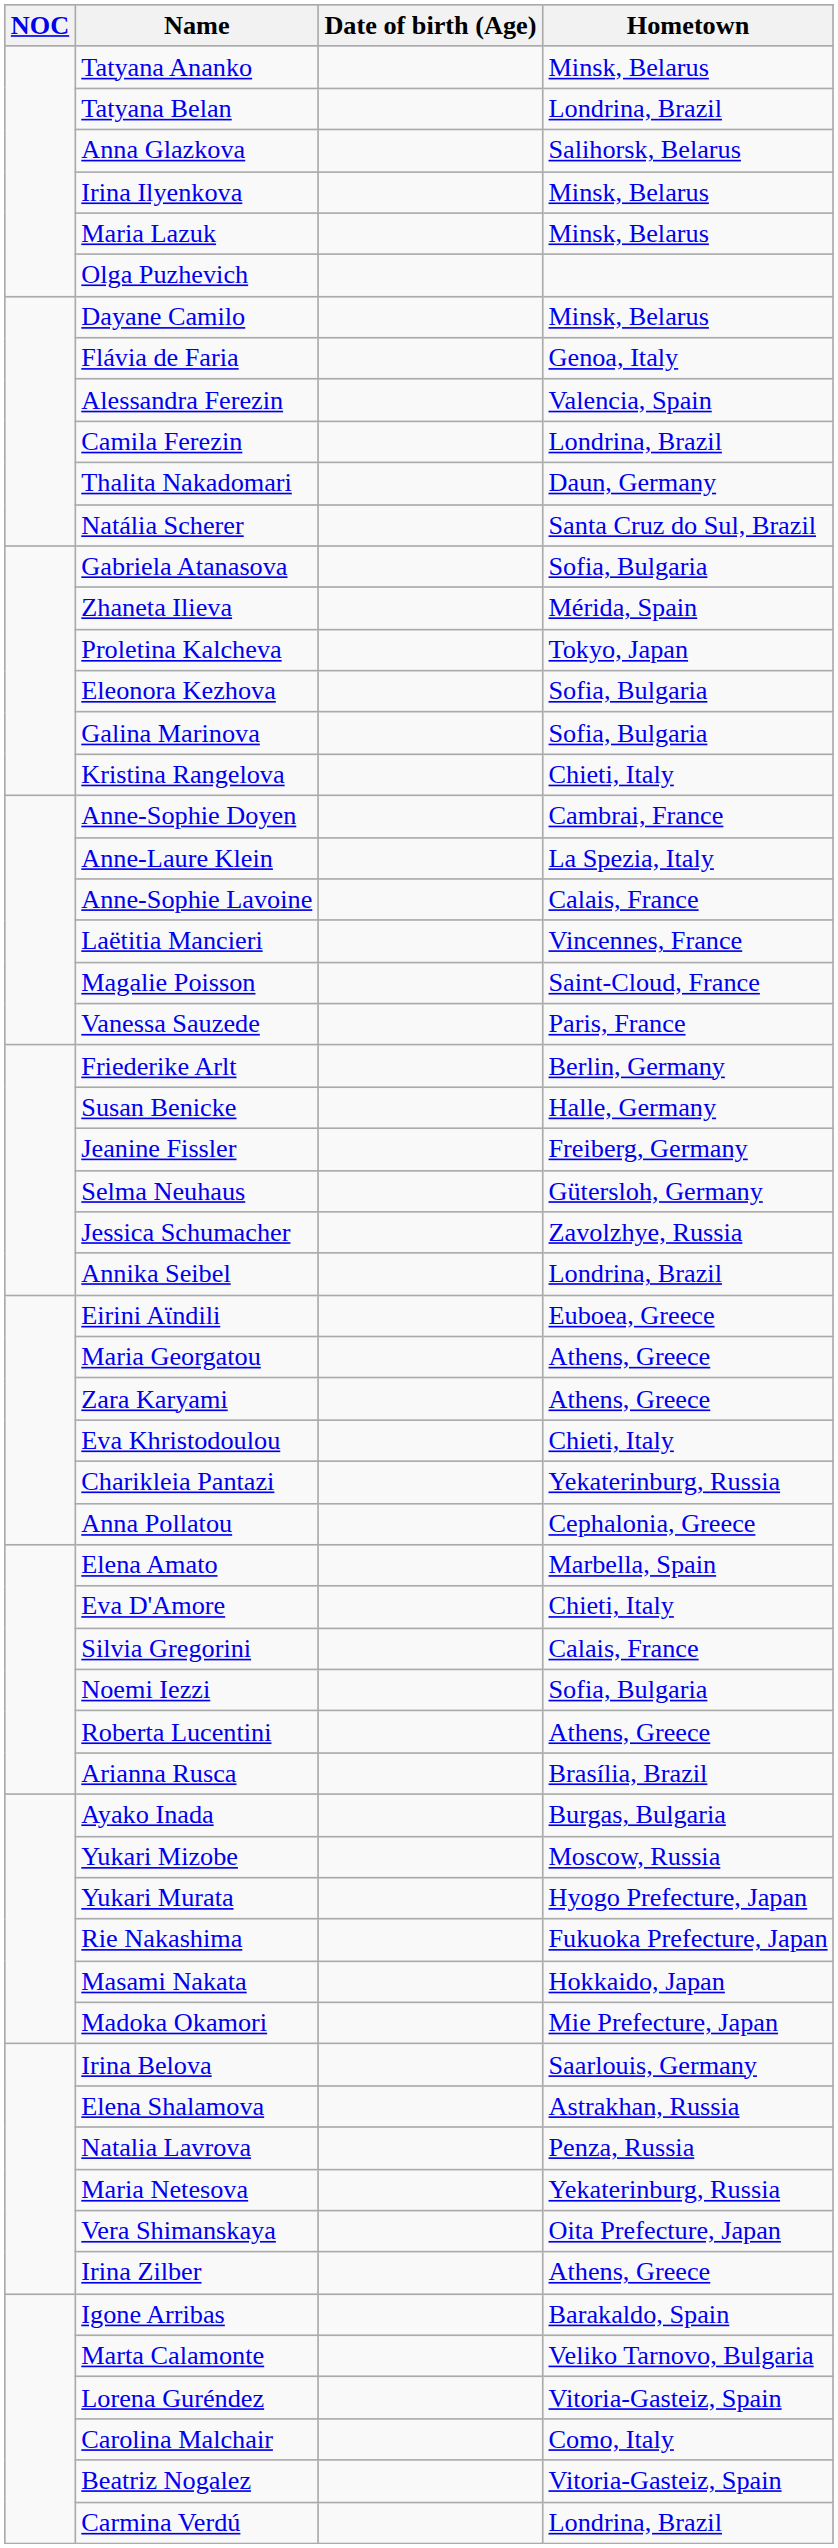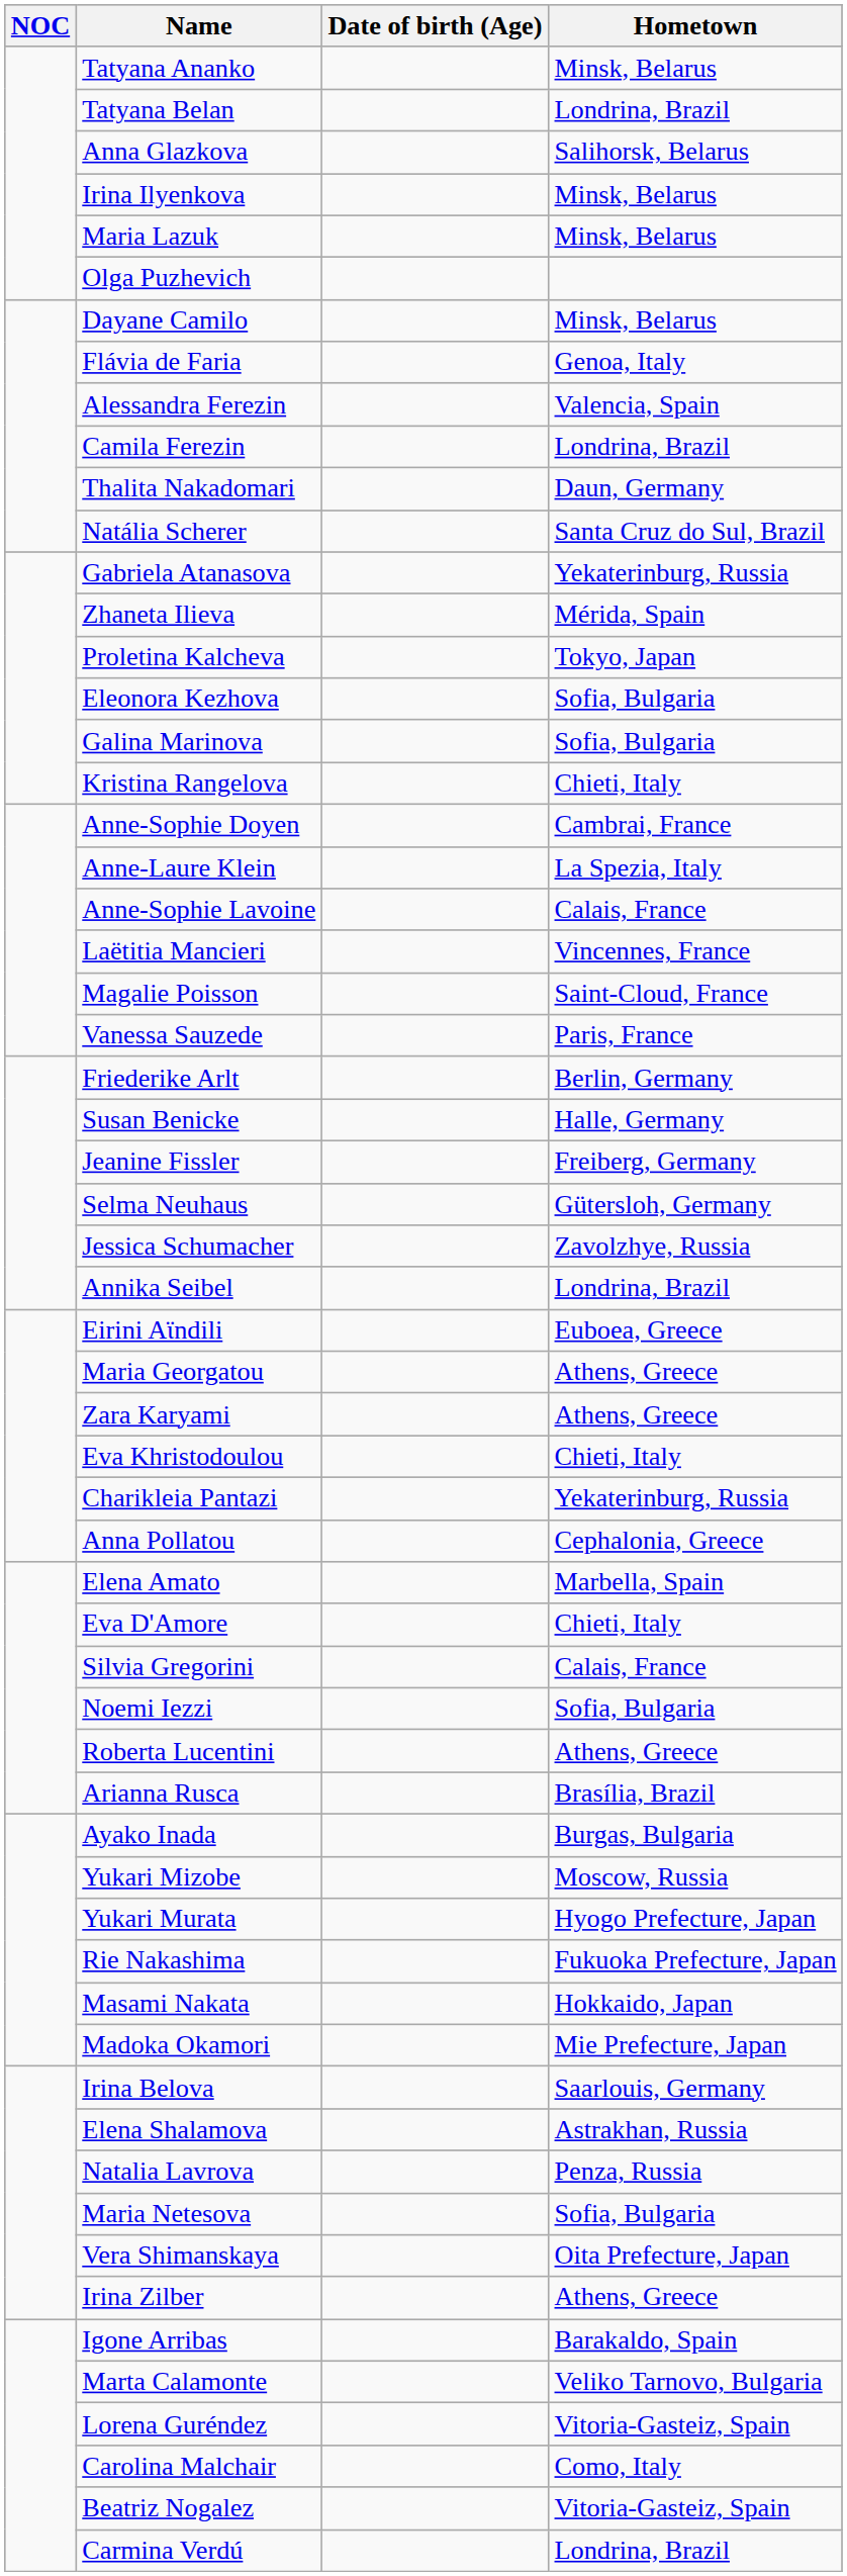Gabriela Atanasova | Hometown: Sofia, Bulgaria -> Yekaterinburg, Russia
Maria Netesova | Hometown: Yekaterinburg, Russia -> Sofia, Bulgaria
